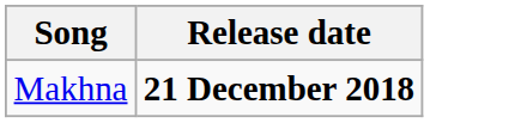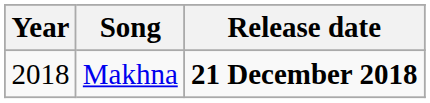+ column: Year | 2018
